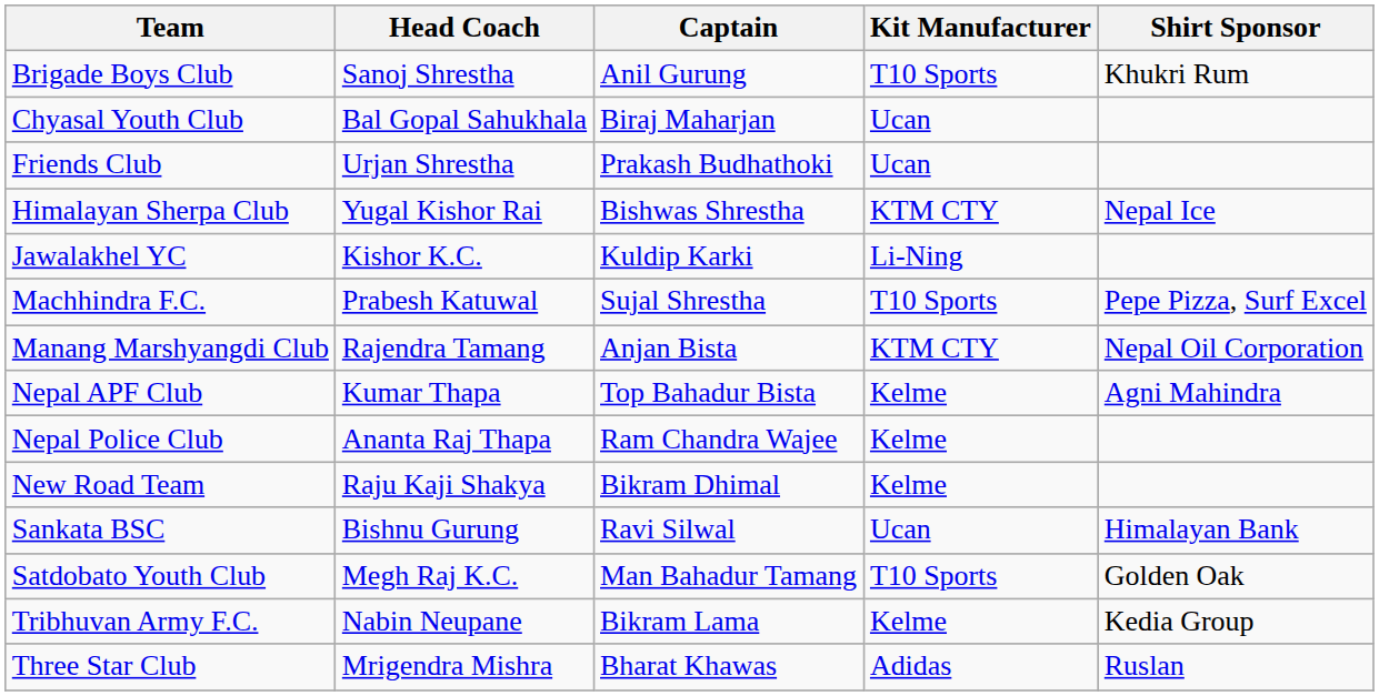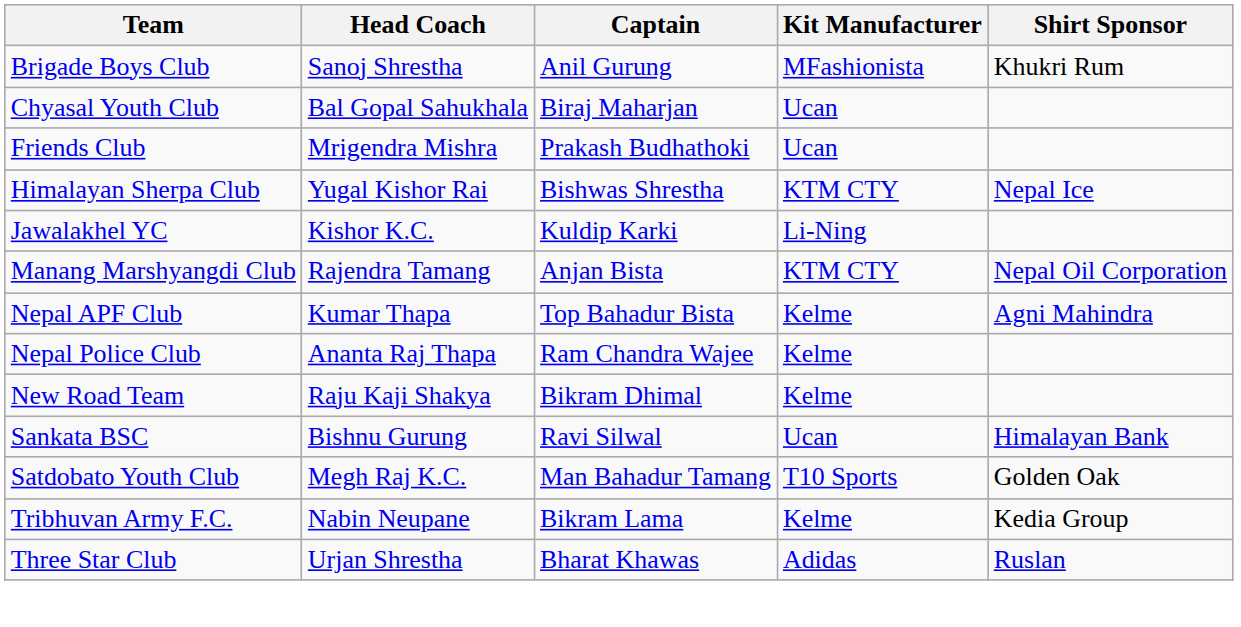Brigade Boys Club | Kit Manufacturer: T10 Sports -> MFashionista
Friends Club | Head Coach: Urjan Shrestha -> Mrigendra Mishra
- row: Machhindra F.C. | Prabesh Katuwal | Sujal Shrestha | T10 Sports | Pepe Pizza, Surf Excel
Three Star Club | Head Coach: Mrigendra Mishra -> Urjan Shrestha
